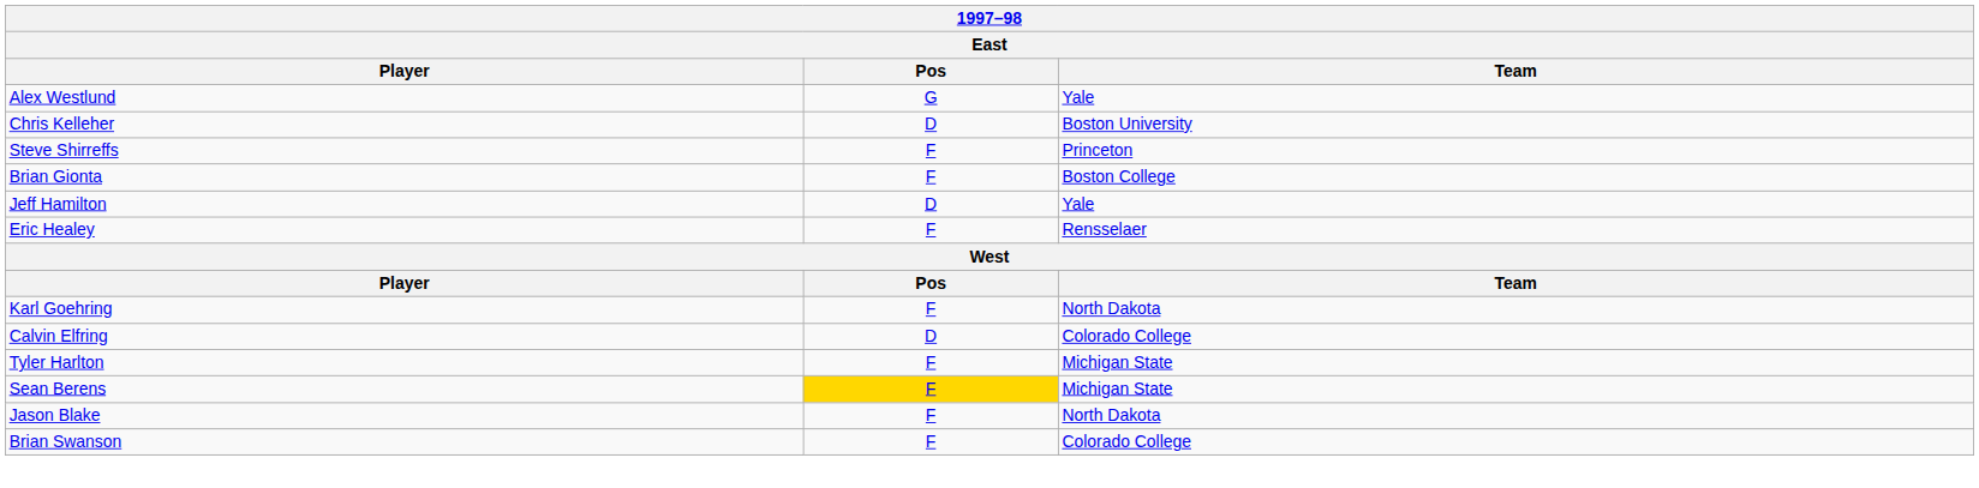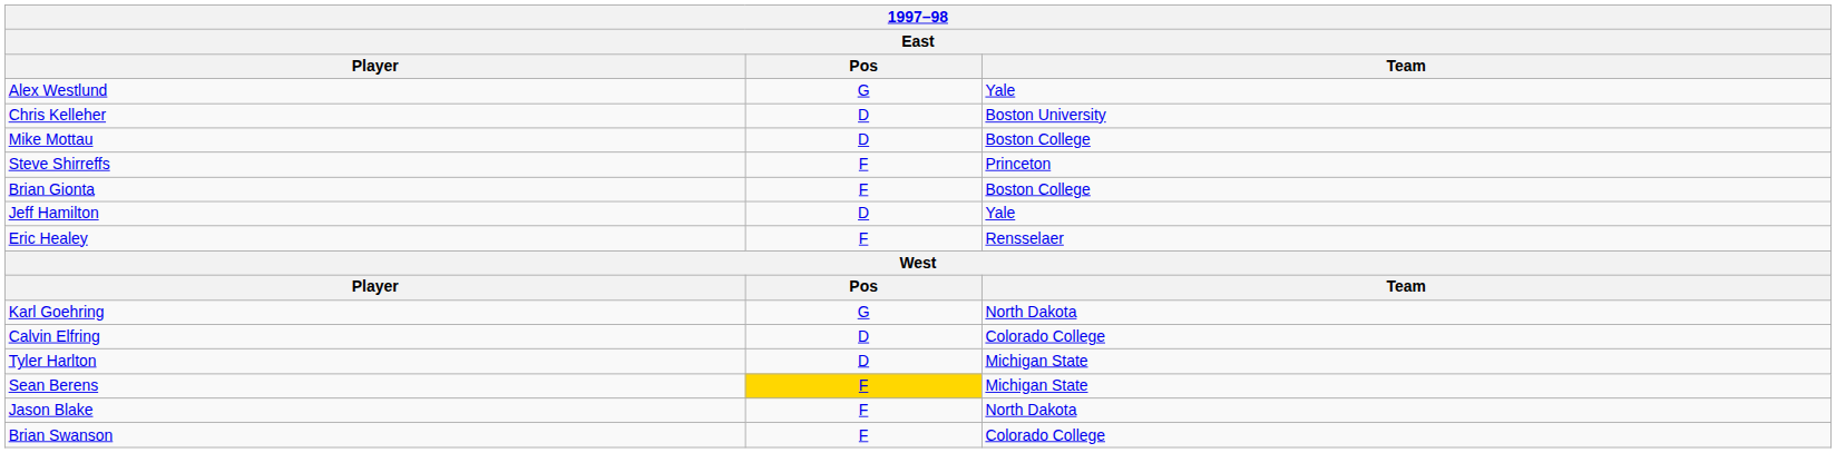+ row: Mike Mottau | D | Boston College
Karl Goehring | Pos: F -> G
Tyler Harlton | Pos: F -> D
